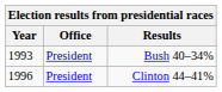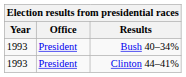Clinton 44–41% | Year: 1996 -> 1993
